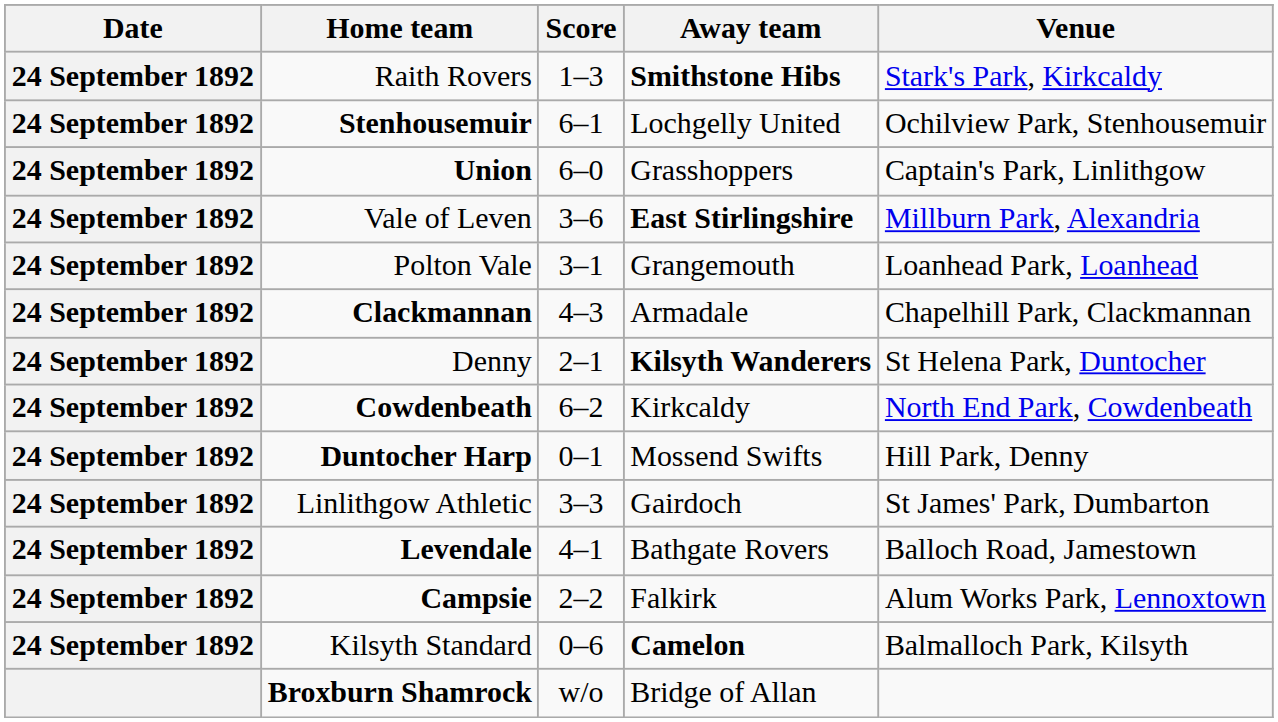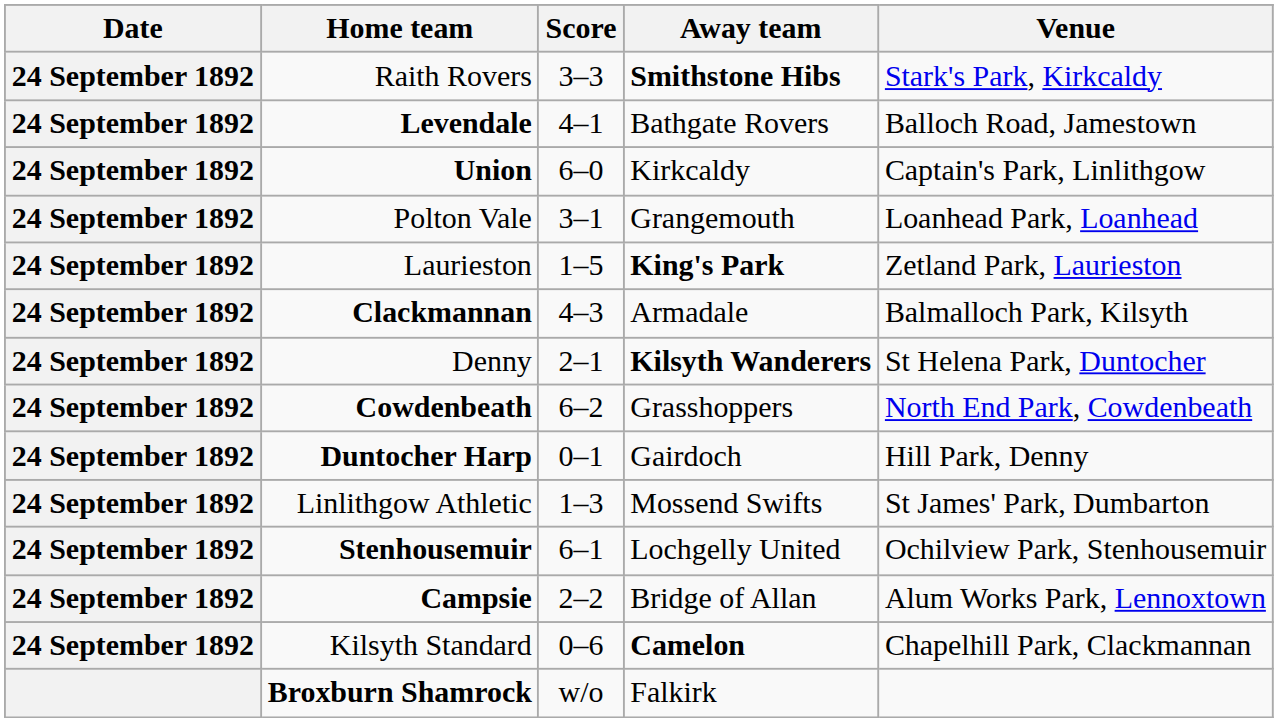Raith Rovers | Score: 1–3 -> 3–3
rows swapped: Levendale <-> Stenhousemuir
Union | Away team: Grasshoppers -> Kirkcaldy
- row: 24 September 1892 | Vale of Leven | 3–6 | East Stirlingshire | Millburn Park, Alexandria
+ row: 24 September 1892 | Laurieston | 1–5 | King's Park | Zetland Park, Laurieston
Clackmannan | Venue: Chapelhill Park, Clackmannan -> Balmalloch Park, Kilsyth
Cowdenbeath | Away team: Kirkcaldy -> Grasshoppers
Duntocher Harp | Away team: Mossend Swifts -> Gairdoch
Linlithgow Athletic | Score: 3–3 -> 1–3
Linlithgow Athletic | Away team: Gairdoch -> Mossend Swifts
Campsie | Away team: Falkirk -> Bridge of Allan
Kilsyth Standard | Venue: Balmalloch Park, Kilsyth -> Chapelhill Park, Clackmannan
Broxburn Shamrock | Away team: Bridge of Allan -> Falkirk
